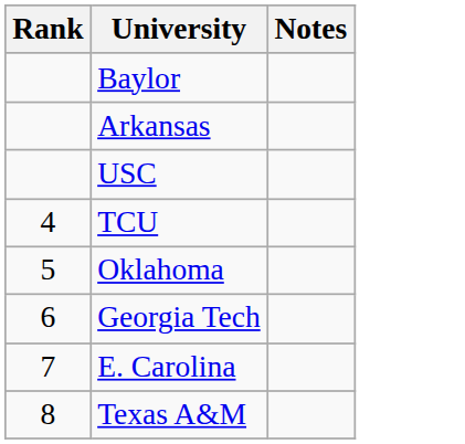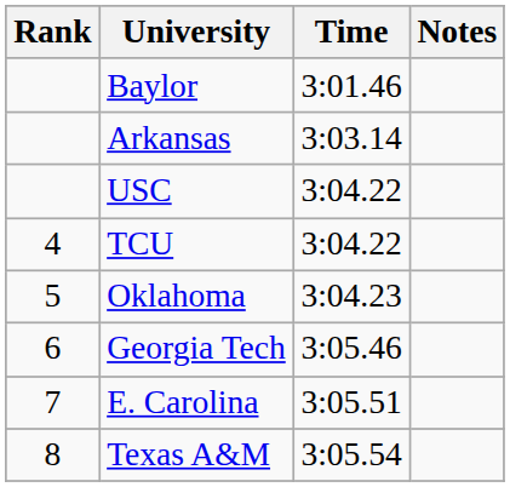+ column: Time | 3:01.46 | 3:03.14 | 3:04.22 | 3:04.22 | 3:04.23 | 3:05.46 | 3:05.51 | 3:05.54
